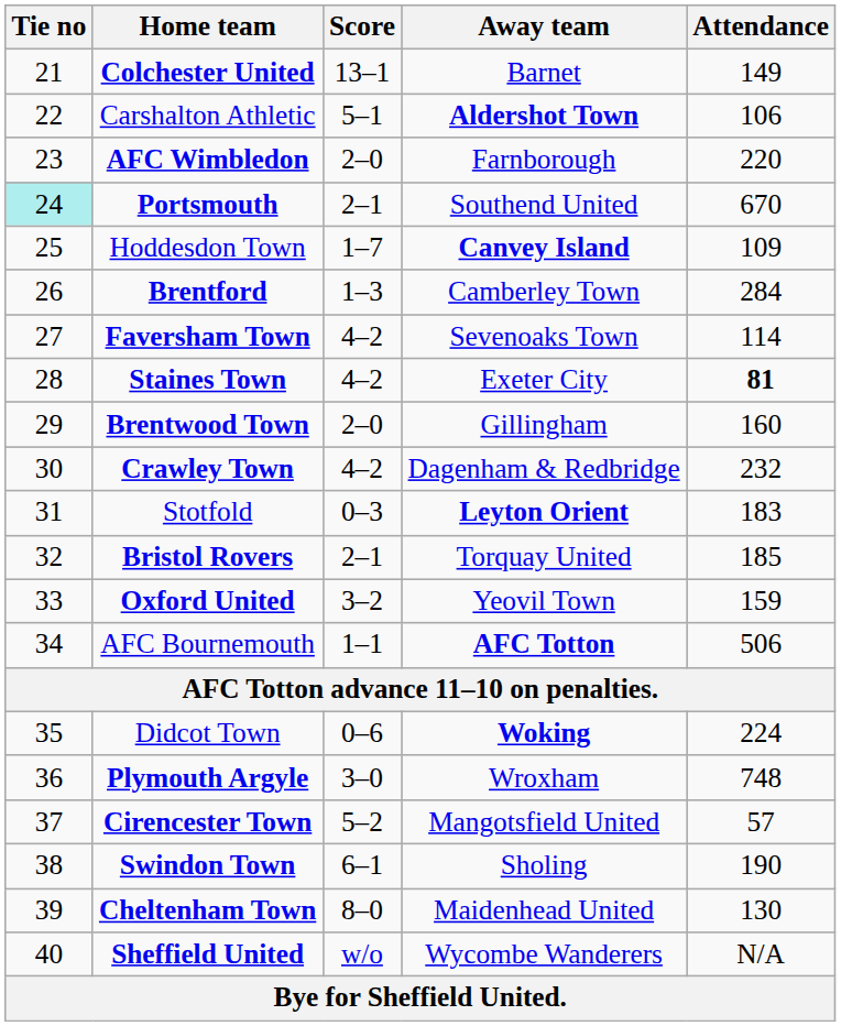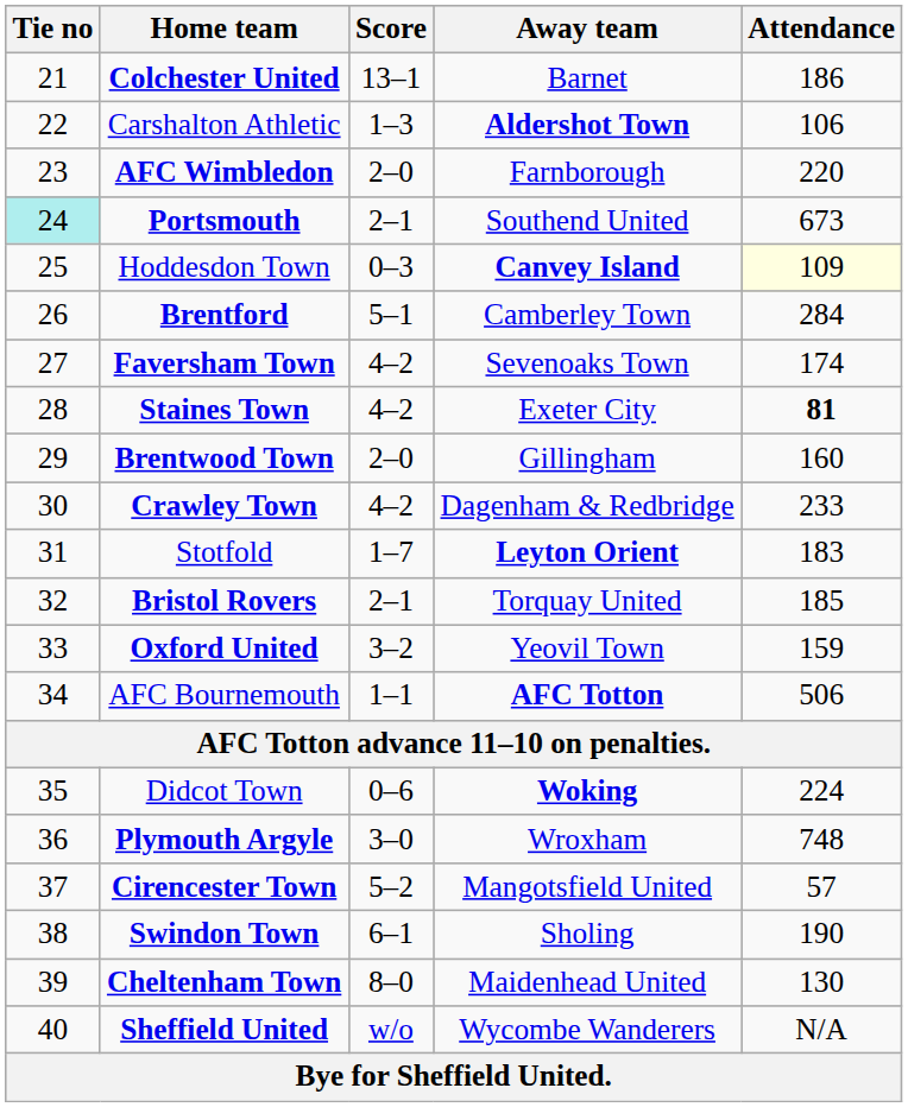Colchester United | Attendance: 149 -> 186
Carshalton Athletic | Score: 5–1 -> 1–3
Portsmouth | Attendance: 670 -> 673
Hoddesdon Town | Score: 1–7 -> 0–3
Hoddesdon Town | Attendance: no background -> lightyellow background
Brentford | Score: 1–3 -> 5–1
Faversham Town | Attendance: 114 -> 174
Crawley Town | Attendance: 232 -> 233
Stotfold | Score: 0–3 -> 1–7
